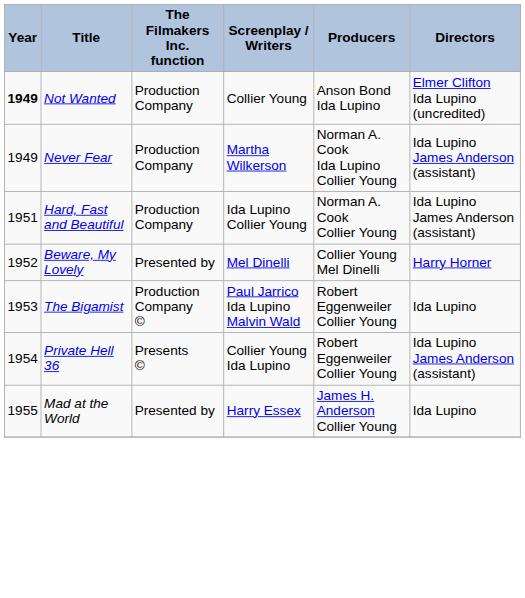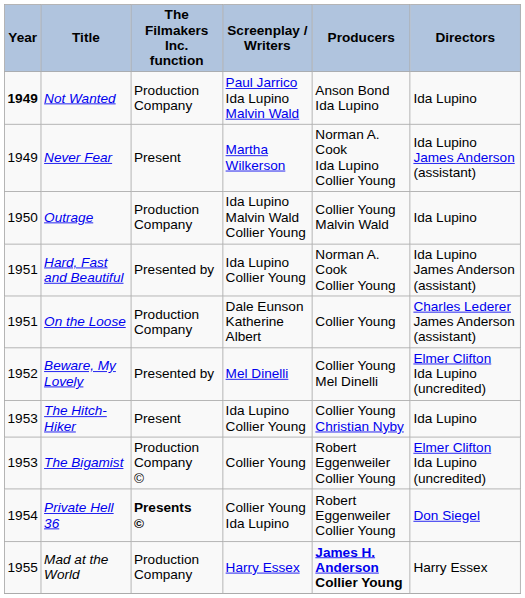Not Wanted | Screenplay / Writers: Collier Young -> Paul Jarrico Ida Lupino Malvin Wald
Not Wanted | Directors: Elmer Clifton Ida Lupino (uncredited) -> Ida Lupino
Never Fear | The Filmakers Inc. function: Production Company -> Present
+ row: 1950 | Outrage | Production Company | Ida Lupino Malvin Wald Collier Young | Collier Young Malvin Wald | Ida Lupino
Hard, Fast and Beautiful | The Filmakers Inc. function: Production Company -> Presented by
+ row: 1951 | On the Loose | Production Company | Dale Eunson Katherine Albert | Collier Young | Charles Lederer James Anderson (assistant)
Beware, My Lovely | Directors: Harry Horner -> Elmer Clifton Ida Lupino (uncredited)
+ row: 1953 | The Hitch-Hiker | Present | Ida Lupino Collier Young | Collier Young Christian Nyby | Ida Lupino
The Bigamist | Screenplay / Writers: Paul Jarrico Ida Lupino Malvin Wald -> Collier Young
The Bigamist | Directors: Ida Lupino -> Elmer Clifton Ida Lupino (uncredited)
Private Hell 36 | The Filmakers Inc. function: normal -> bold
Private Hell 36 | Directors: Ida Lupino James Anderson (assistant) -> Don Siegel
Mad at the World | The Filmakers Inc. function: Presented by -> Production Company
Mad at the World | Producers: normal -> bold
Mad at the World | Directors: Ida Lupino -> Harry Essex
